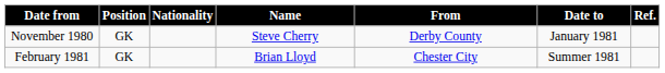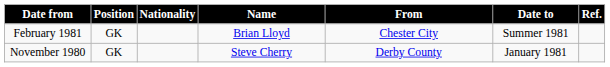rows swapped: November 1980 <-> February 1981
